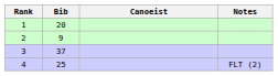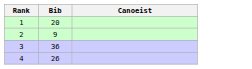- column: Notes | FLT (2)
3 | Bib: 37 -> 36
4 | Bib: 25 -> 26
